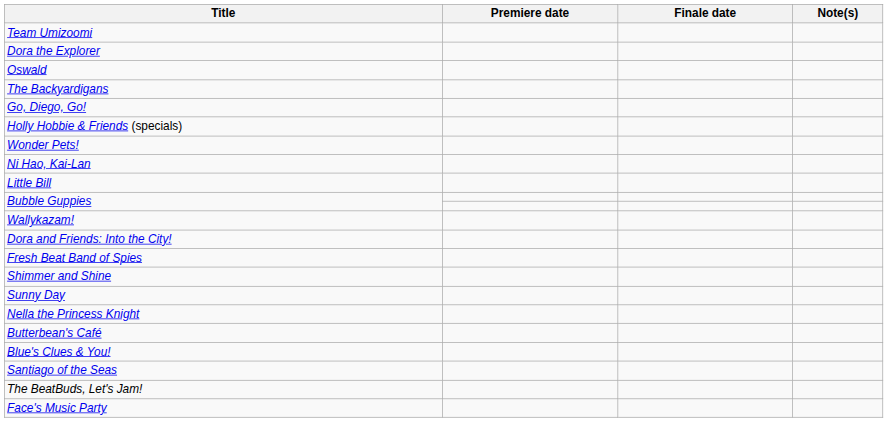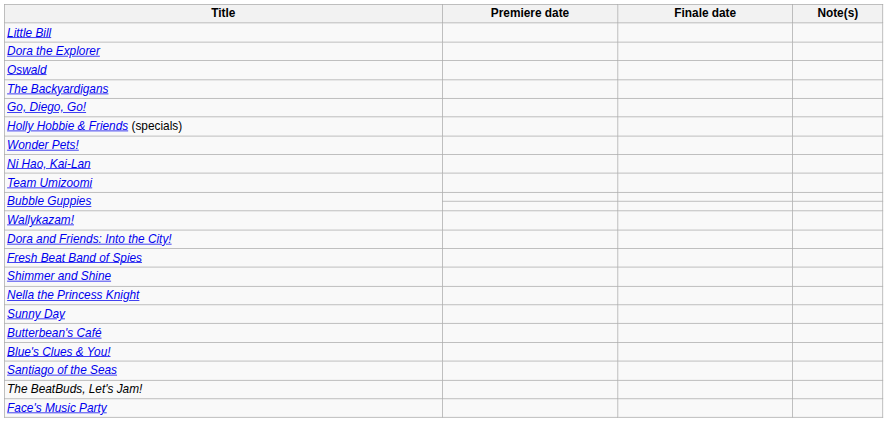rows swapped: Little Bill <-> Team Umizoomi
rows swapped: Nella the Princess Knight <-> Sunny Day
